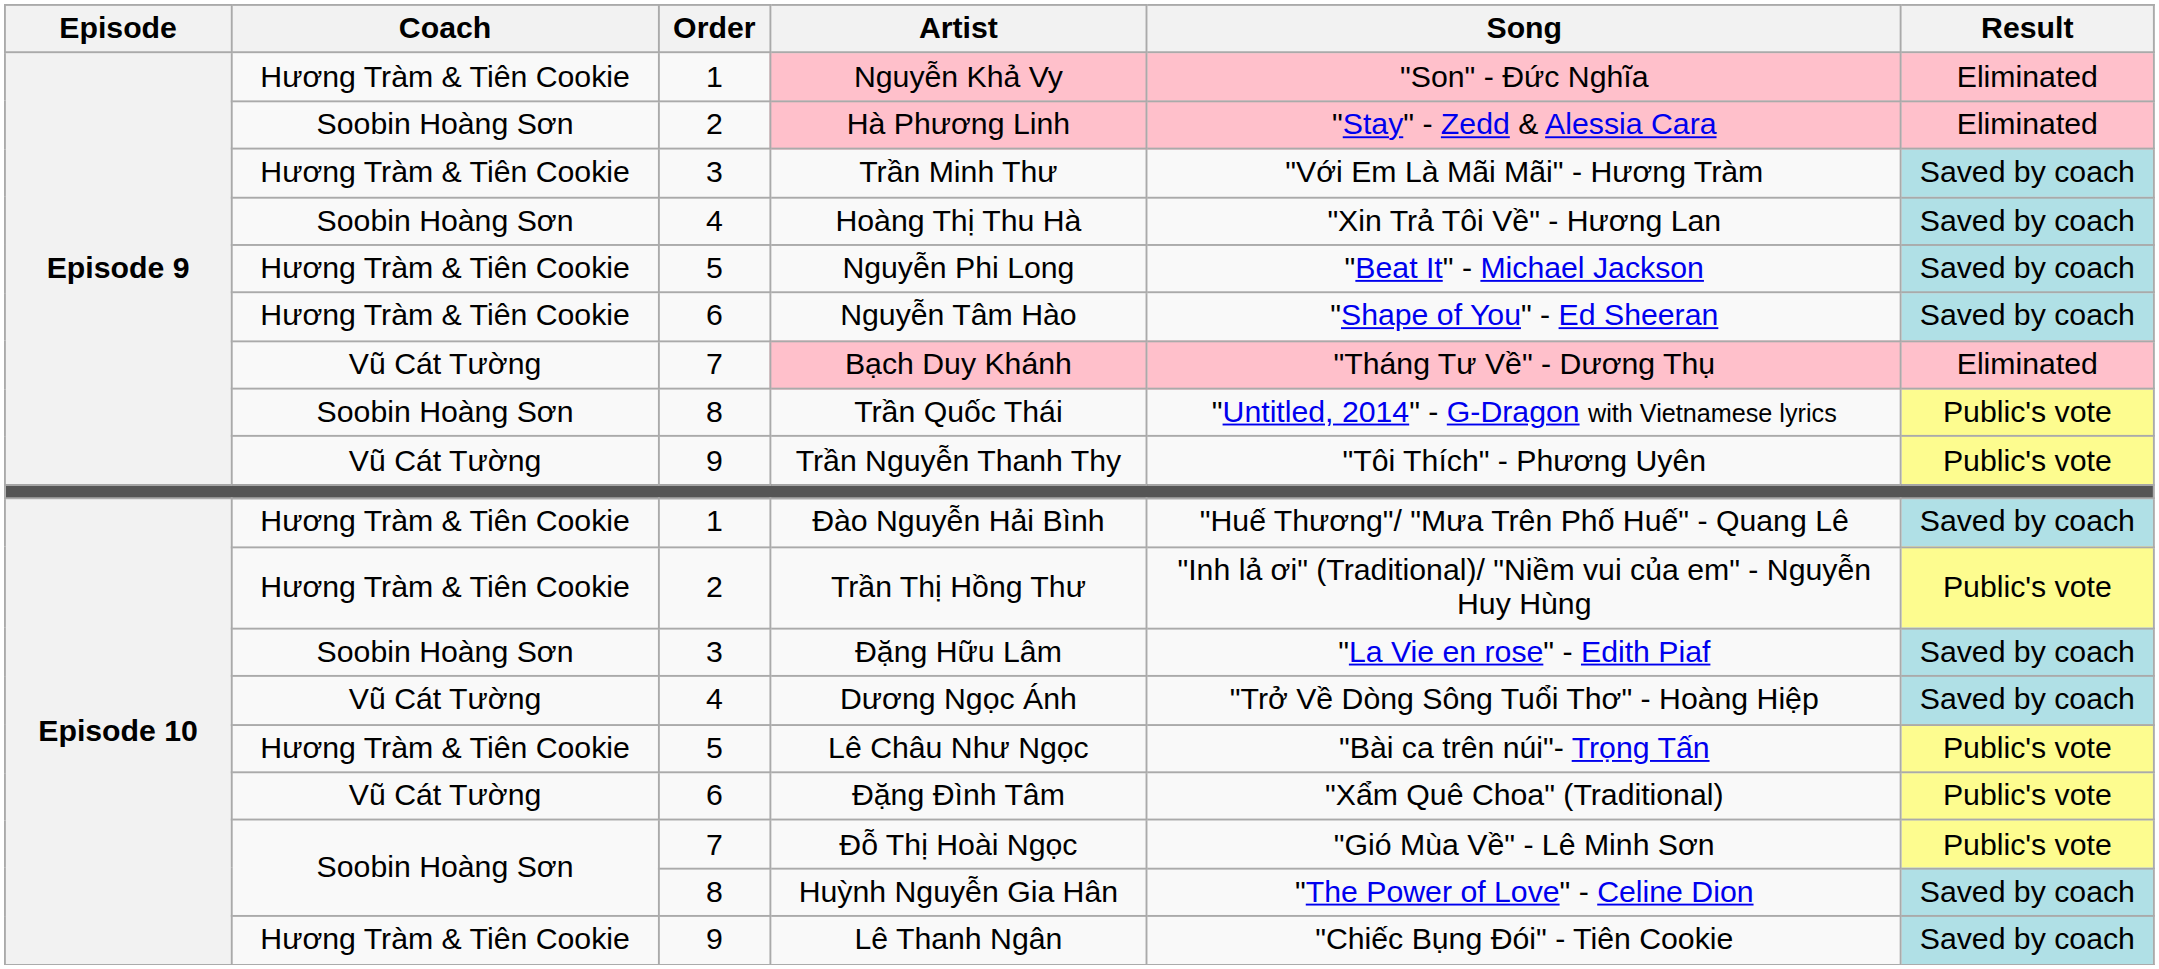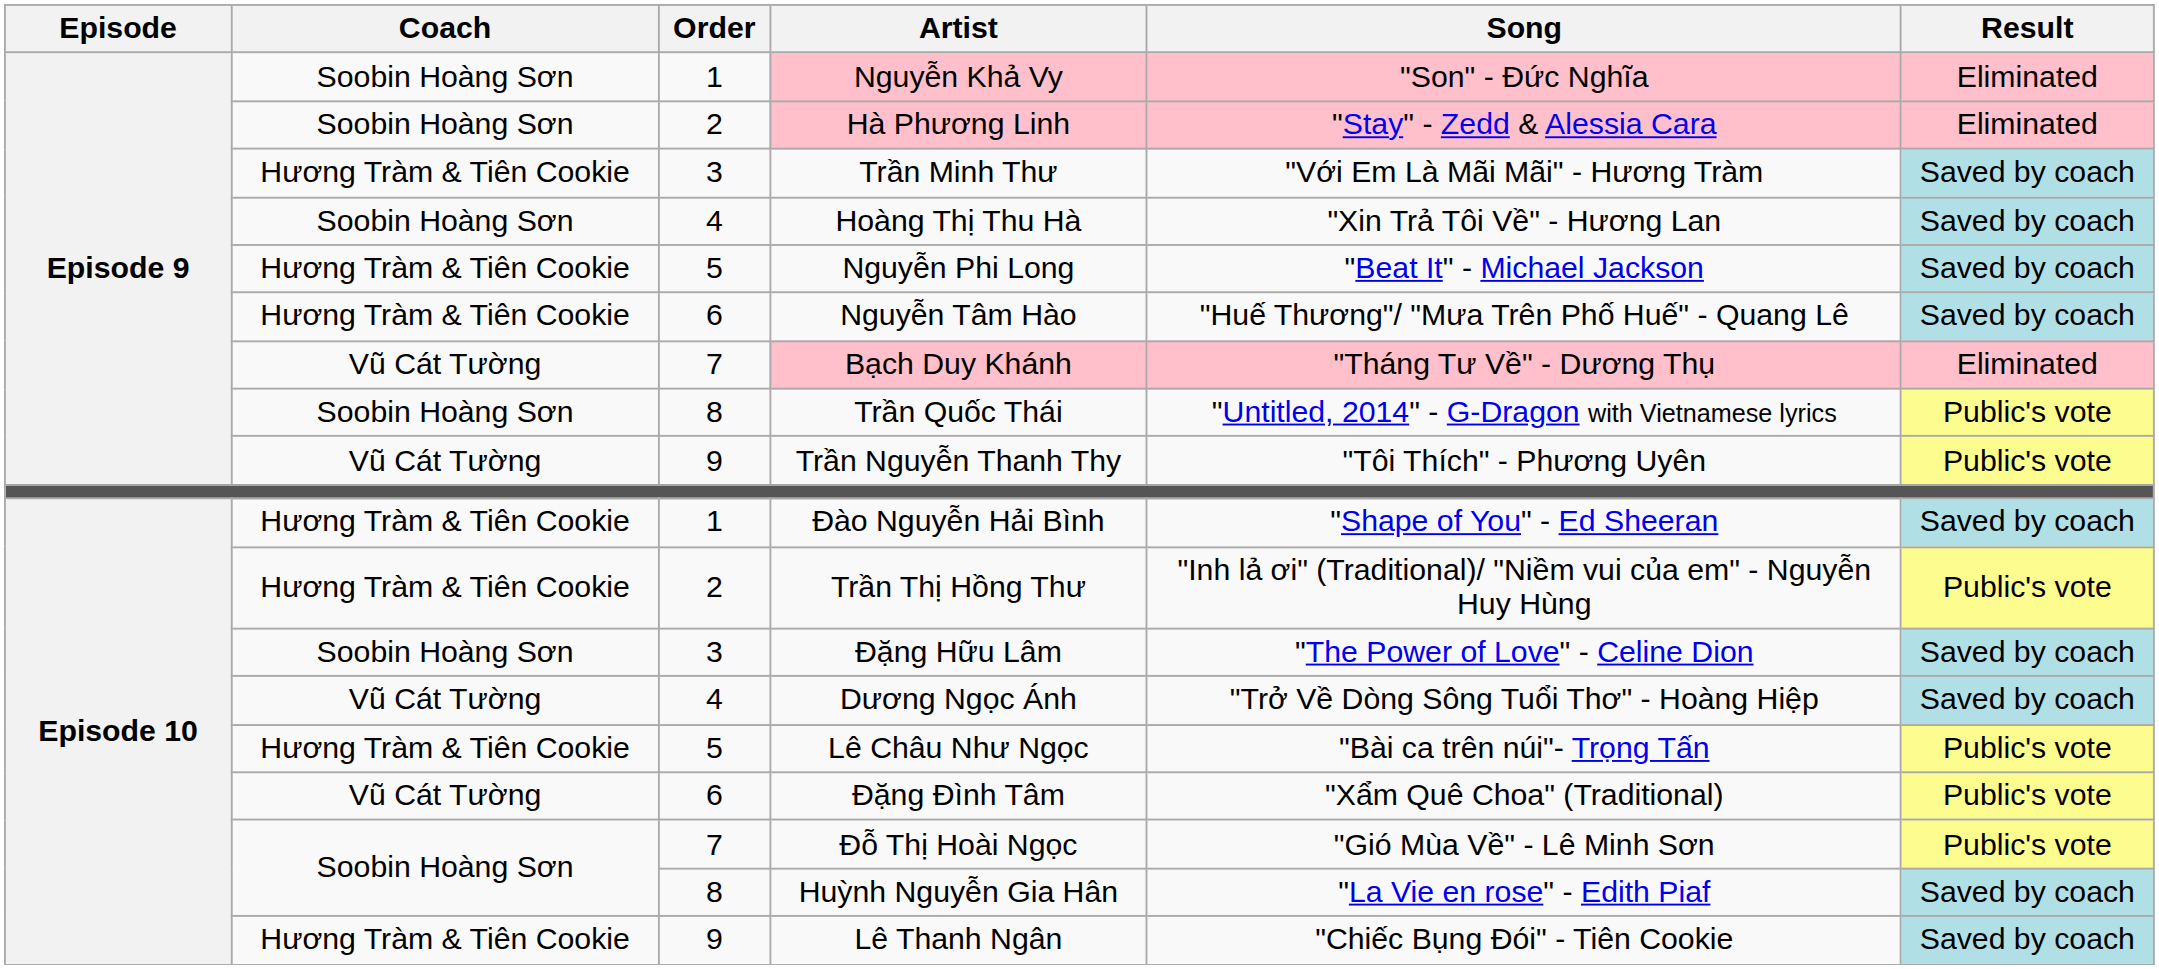Nguyễn Khả Vy | Coach: Hương Tràm & Tiên Cookie -> Soobin Hoàng Sơn
Nguyễn Tâm Hào | Song: "Shape of You" - Ed Sheeran -> "Huế Thương"/ "Mưa Trên Phố Huế" - Quang Lê
Đào Nguyễn Hải Bình | Song: "Huế Thương"/ "Mưa Trên Phố Huế" - Quang Lê -> "Shape of You" - Ed Sheeran
Đặng Hữu Lâm | Song: "La Vie en rose" - Edith Piaf -> "The Power of Love" - Celine Dion
Huỳnh Nguyễn Gia Hân | Song: "The Power of Love" - Celine Dion -> "La Vie en rose" - Edith Piaf
